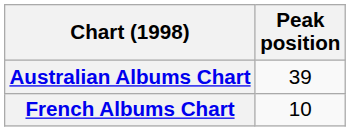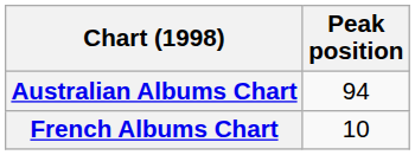Australian Albums Chart | Peak position: 39 -> 94
